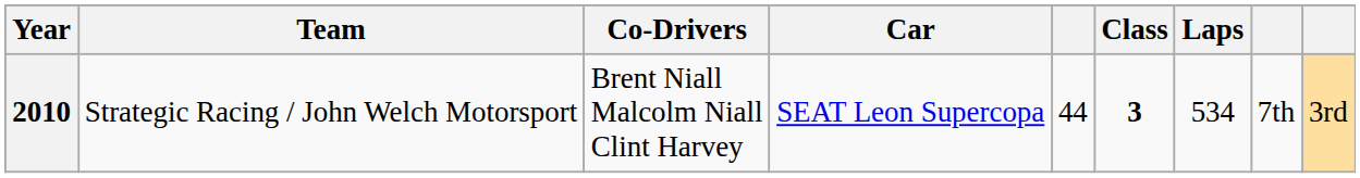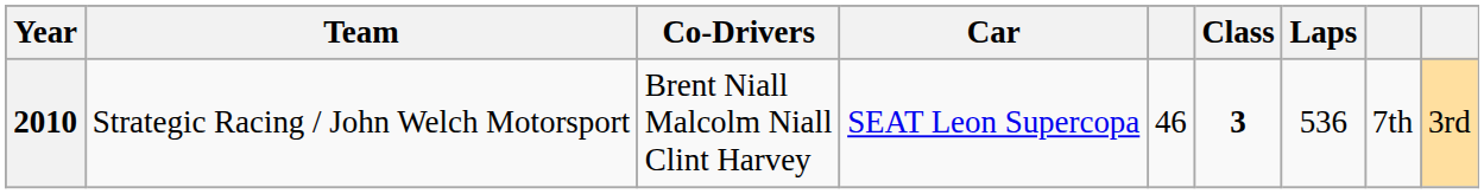2010 | column 5: 44 -> 46
2010 | Laps: 534 -> 536
